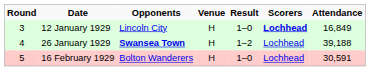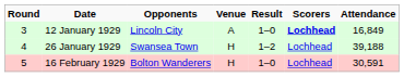12 January 1929 | Venue: H -> A
26 January 1929 | Opponents: bold -> normal
